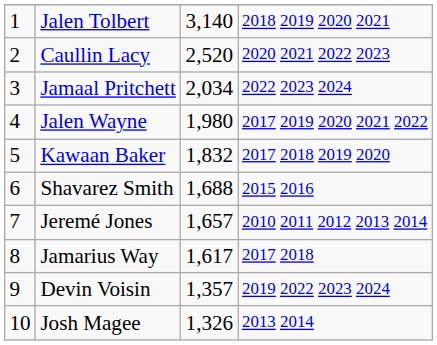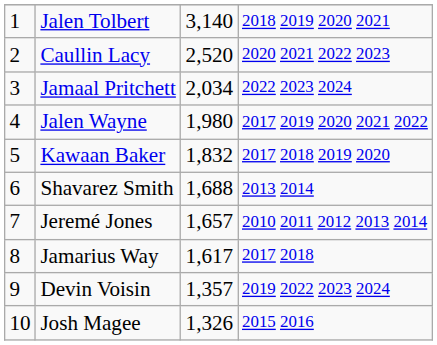Shavarez Smith | column 4: 2015 2016 -> 2013 2014
Josh Magee | column 4: 2013 2014 -> 2015 2016
